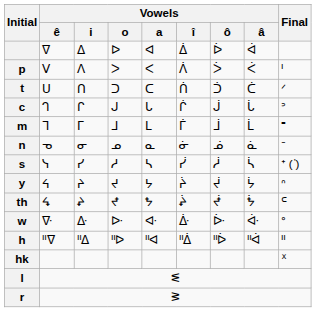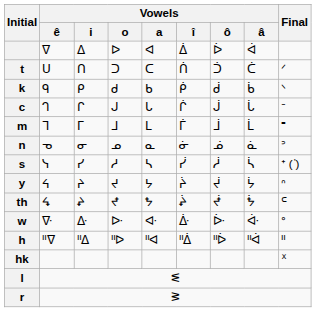- row: p | ᐯ | ᐱ | ᐳ | ᐸ | ᐲ | ᐴ | ᐹ | ᑊ
+ row: k | ᑫ | ᑭ | ᑯ | ᑲ | ᑮ | ᑰ | ᑳ | ᐠ
c | Final: ᐣ -> ᐨ
n | Final: ᐨ -> ᐣ
